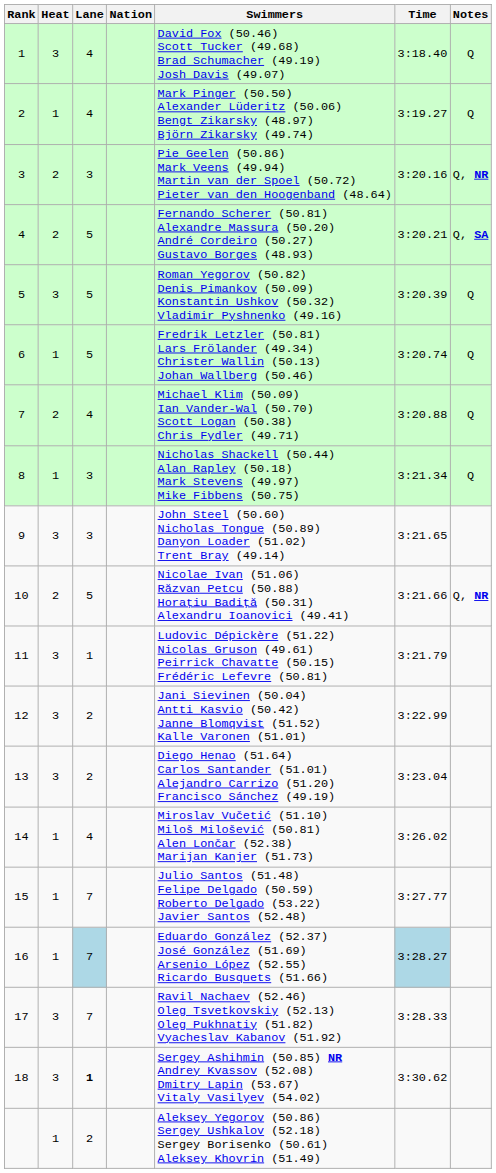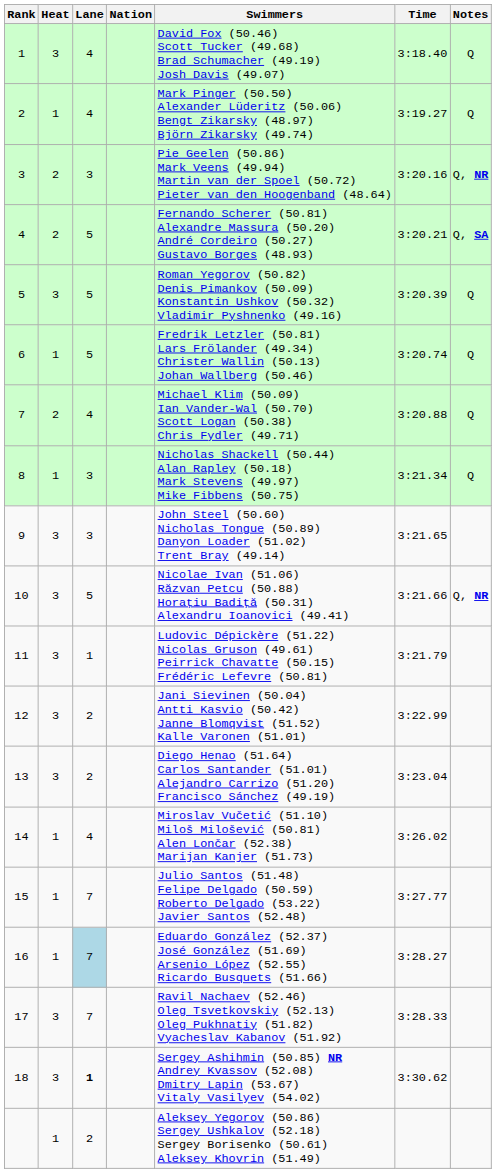10 | Heat: 2 -> 3
16 | Time: lightblue background -> no background
